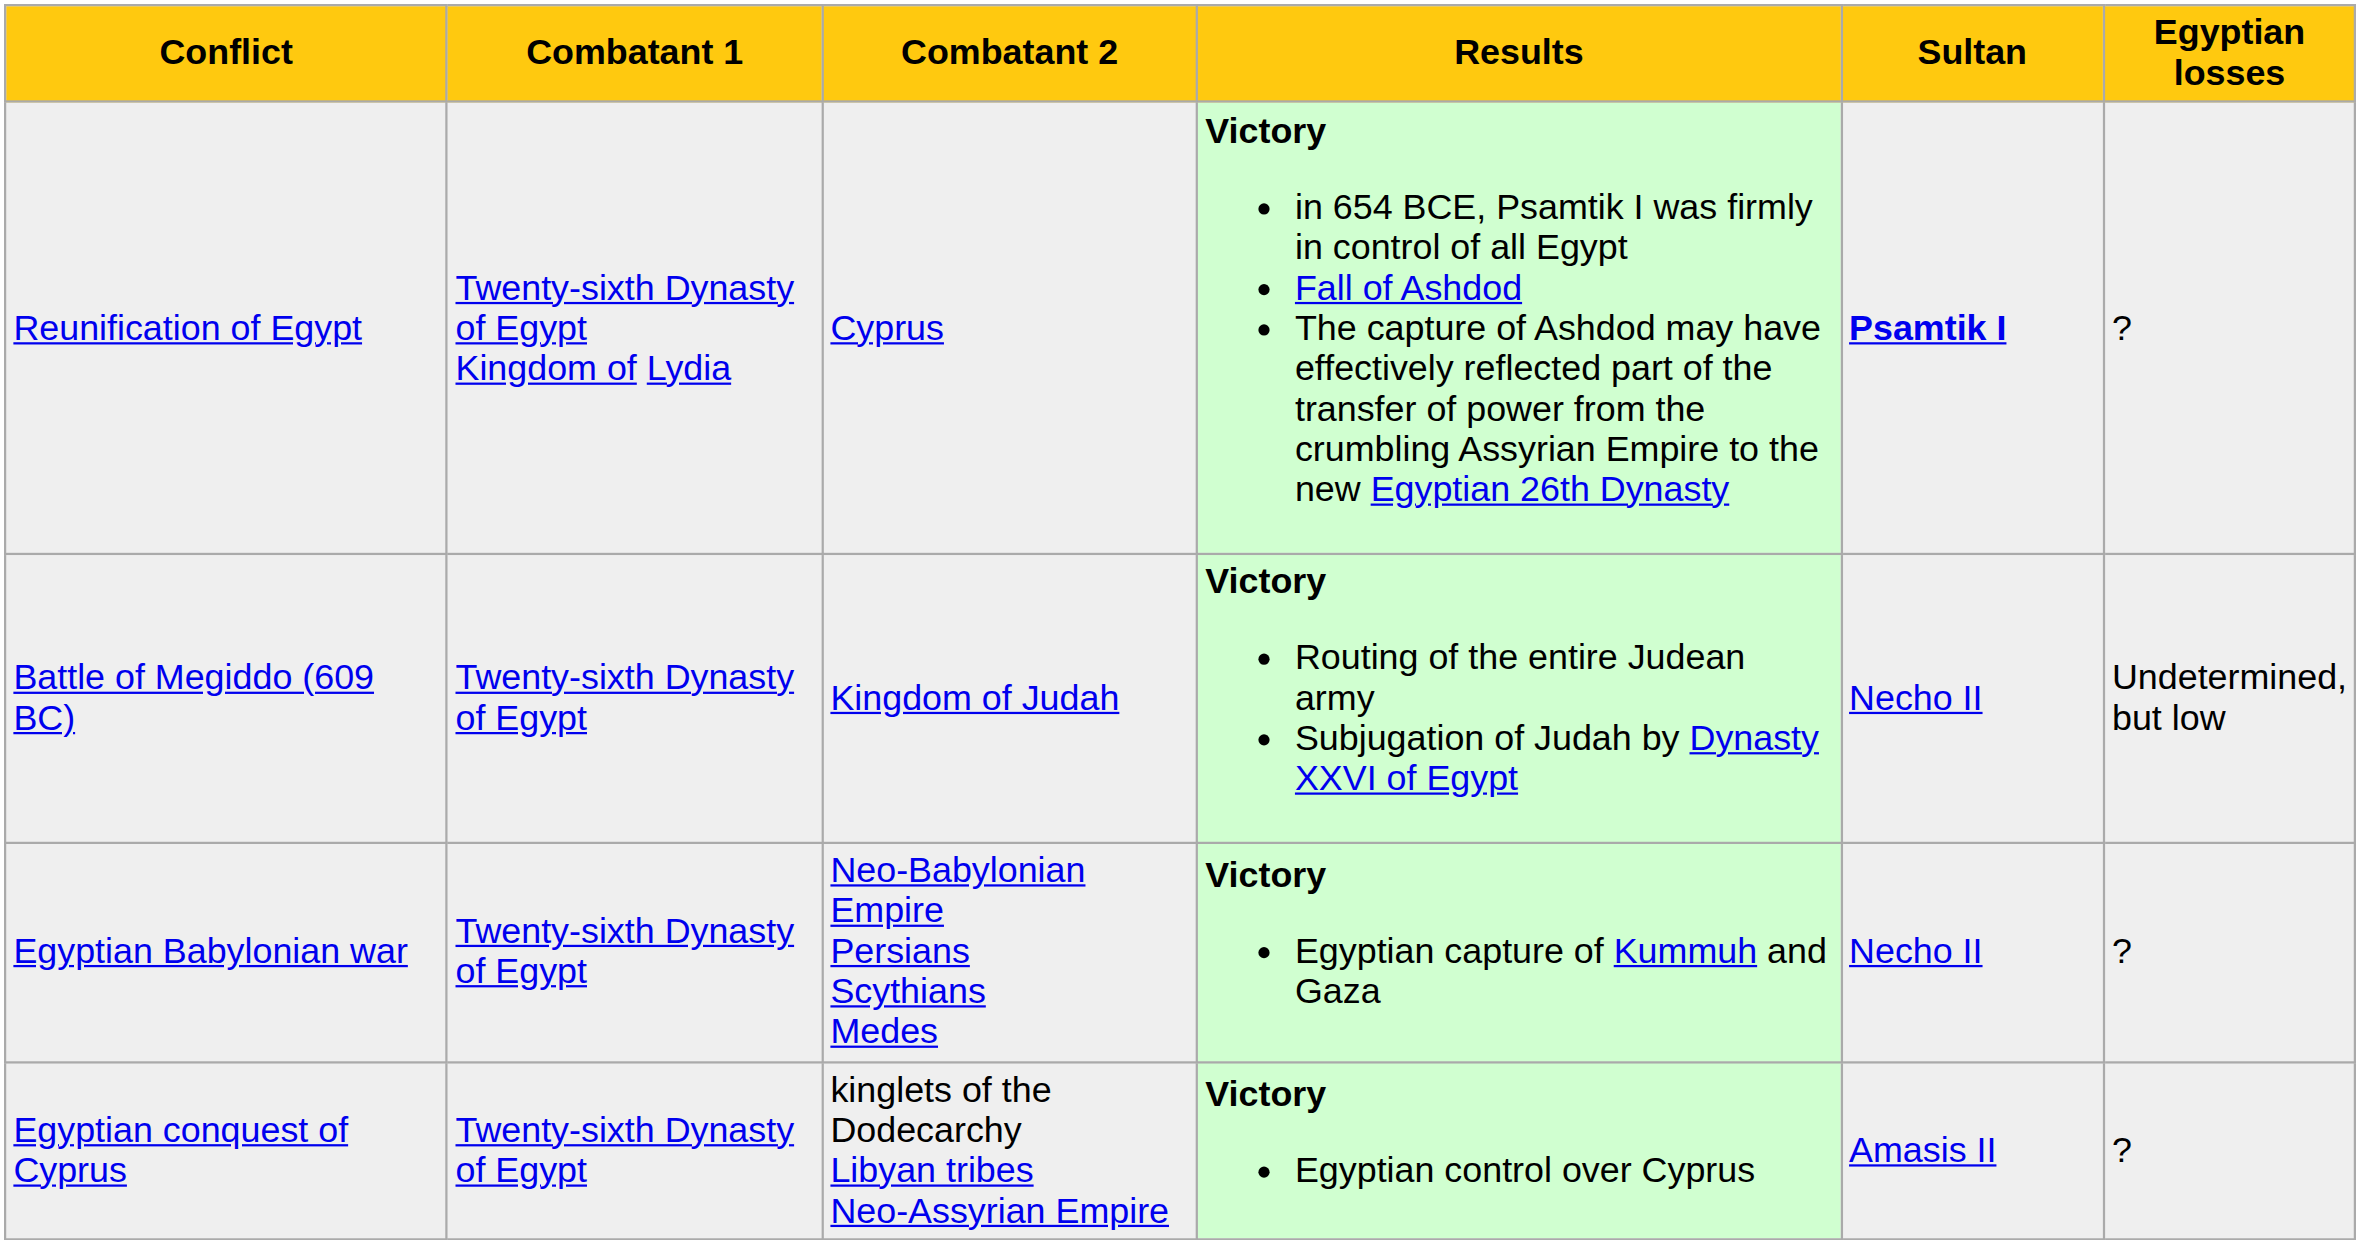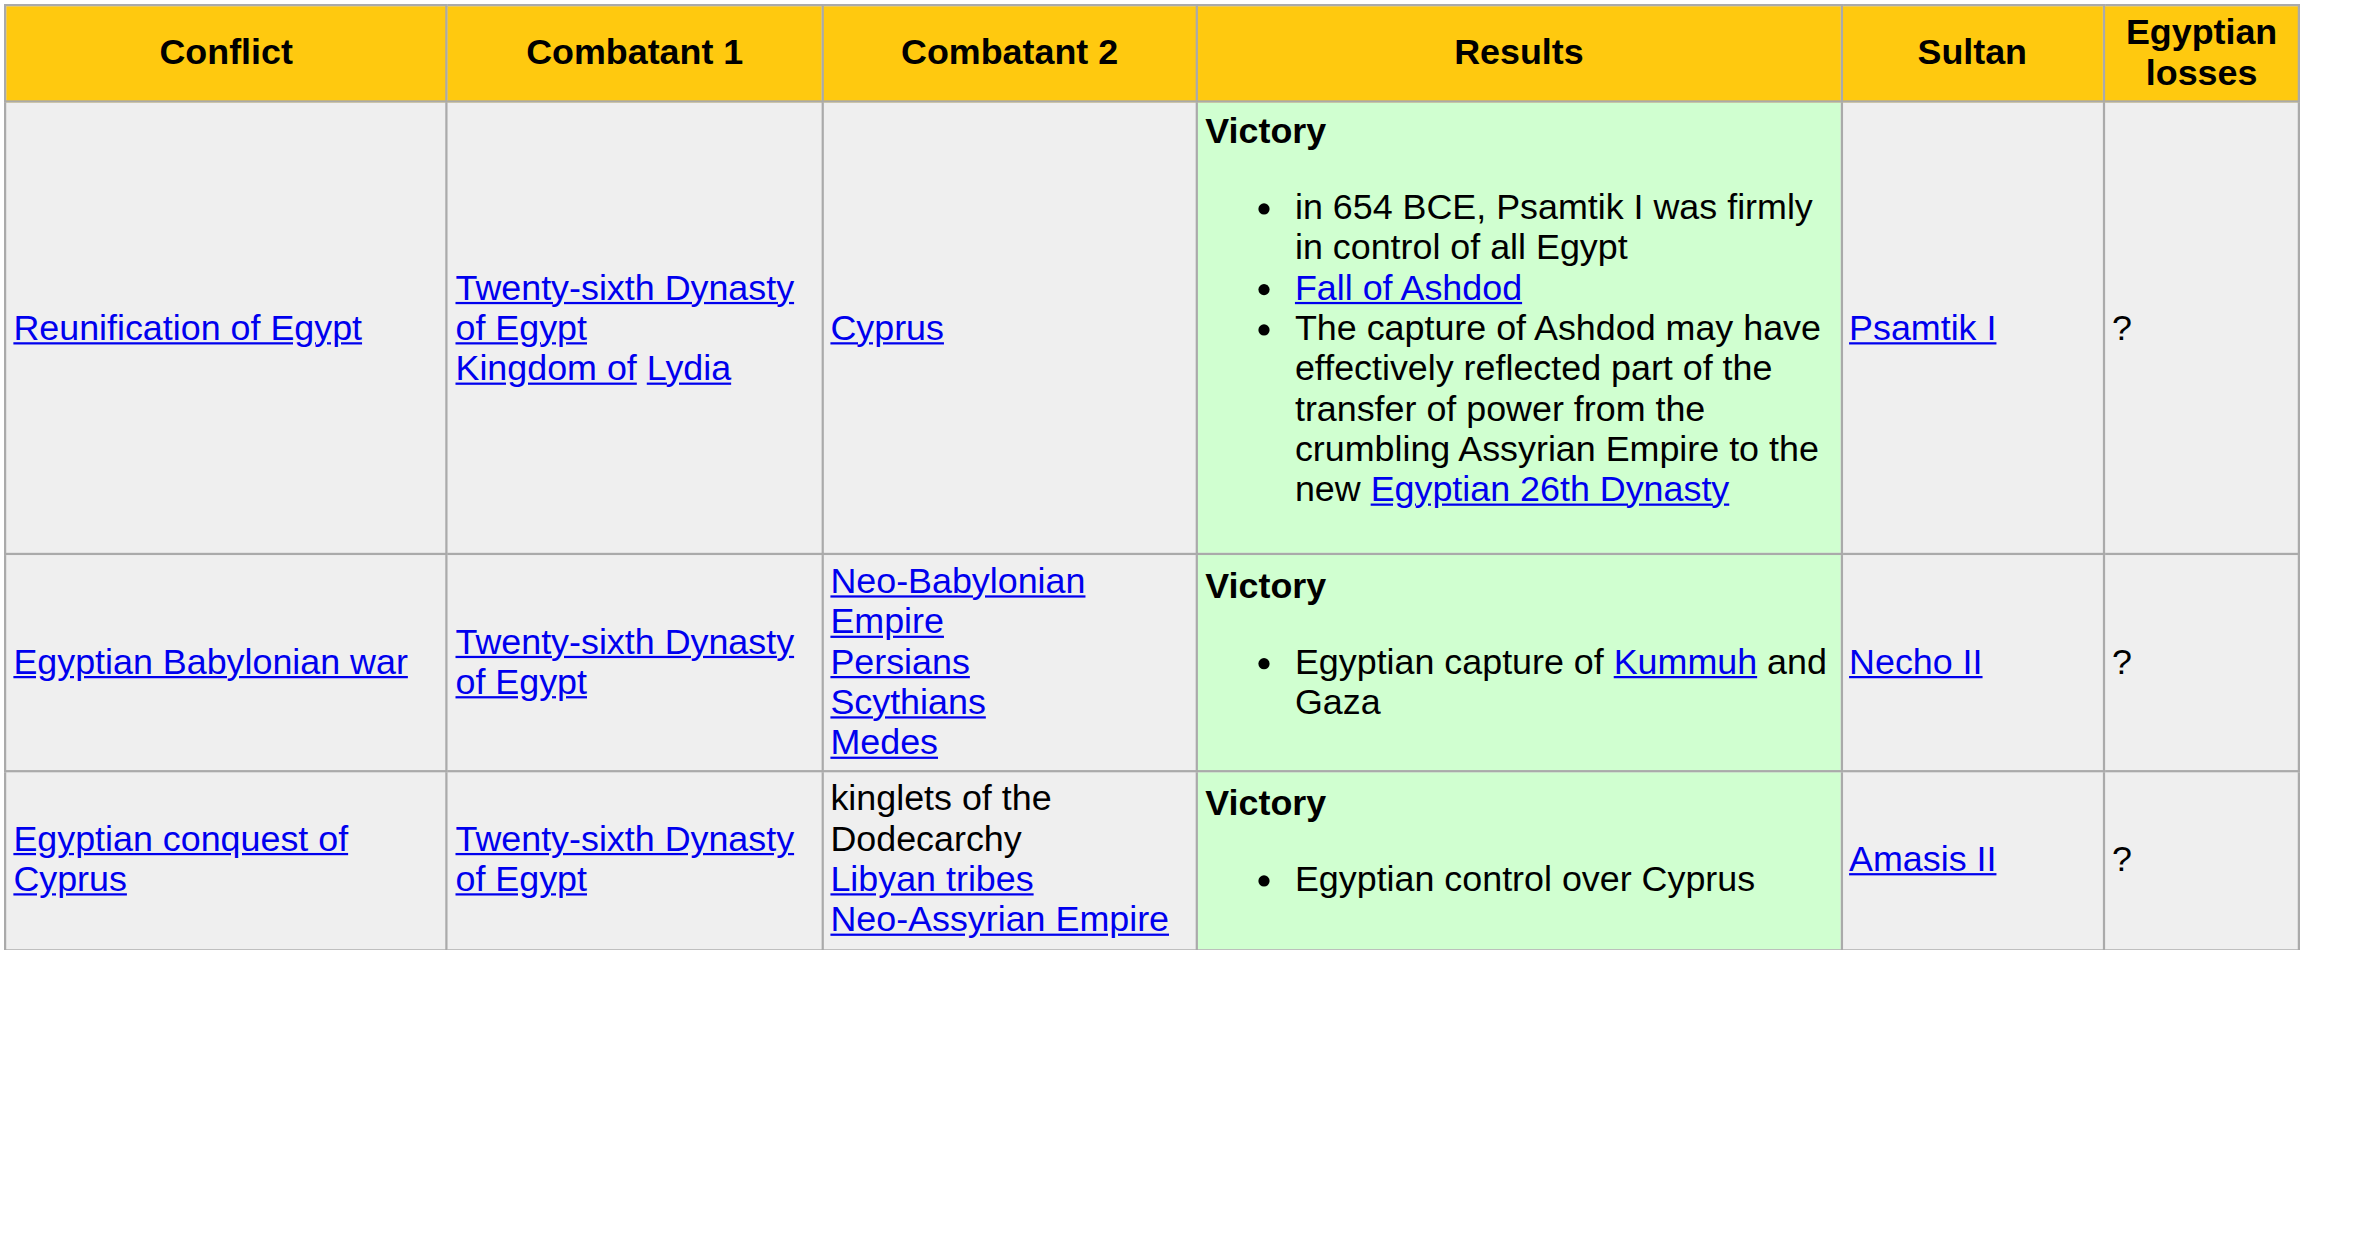Reunification of Egypt | Sultan: bold -> normal
- row: Battle of Megiddo (609 BC) | Twenty-sixth Dynasty of Egypt | Kingdom of Judah | Victory Routing of the entire Judean army Subjugation of Judah by Dynasty XXVI of Egypt | Necho II | Undetermined, but low
